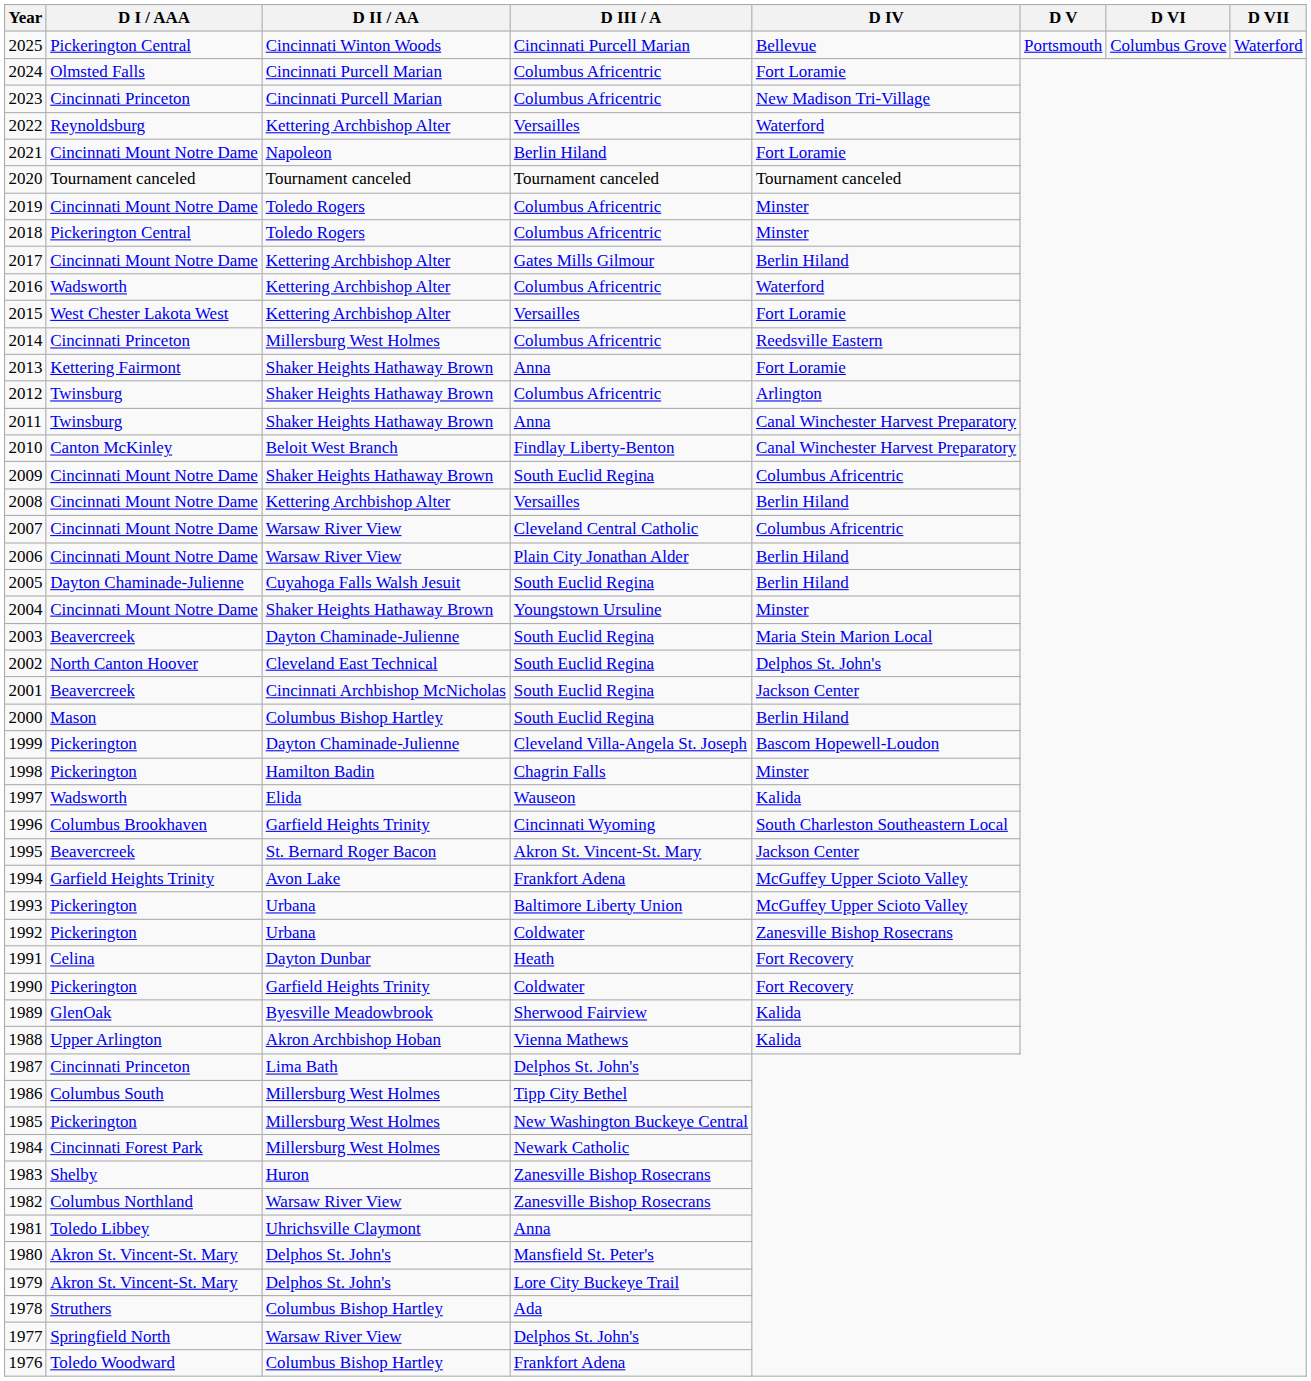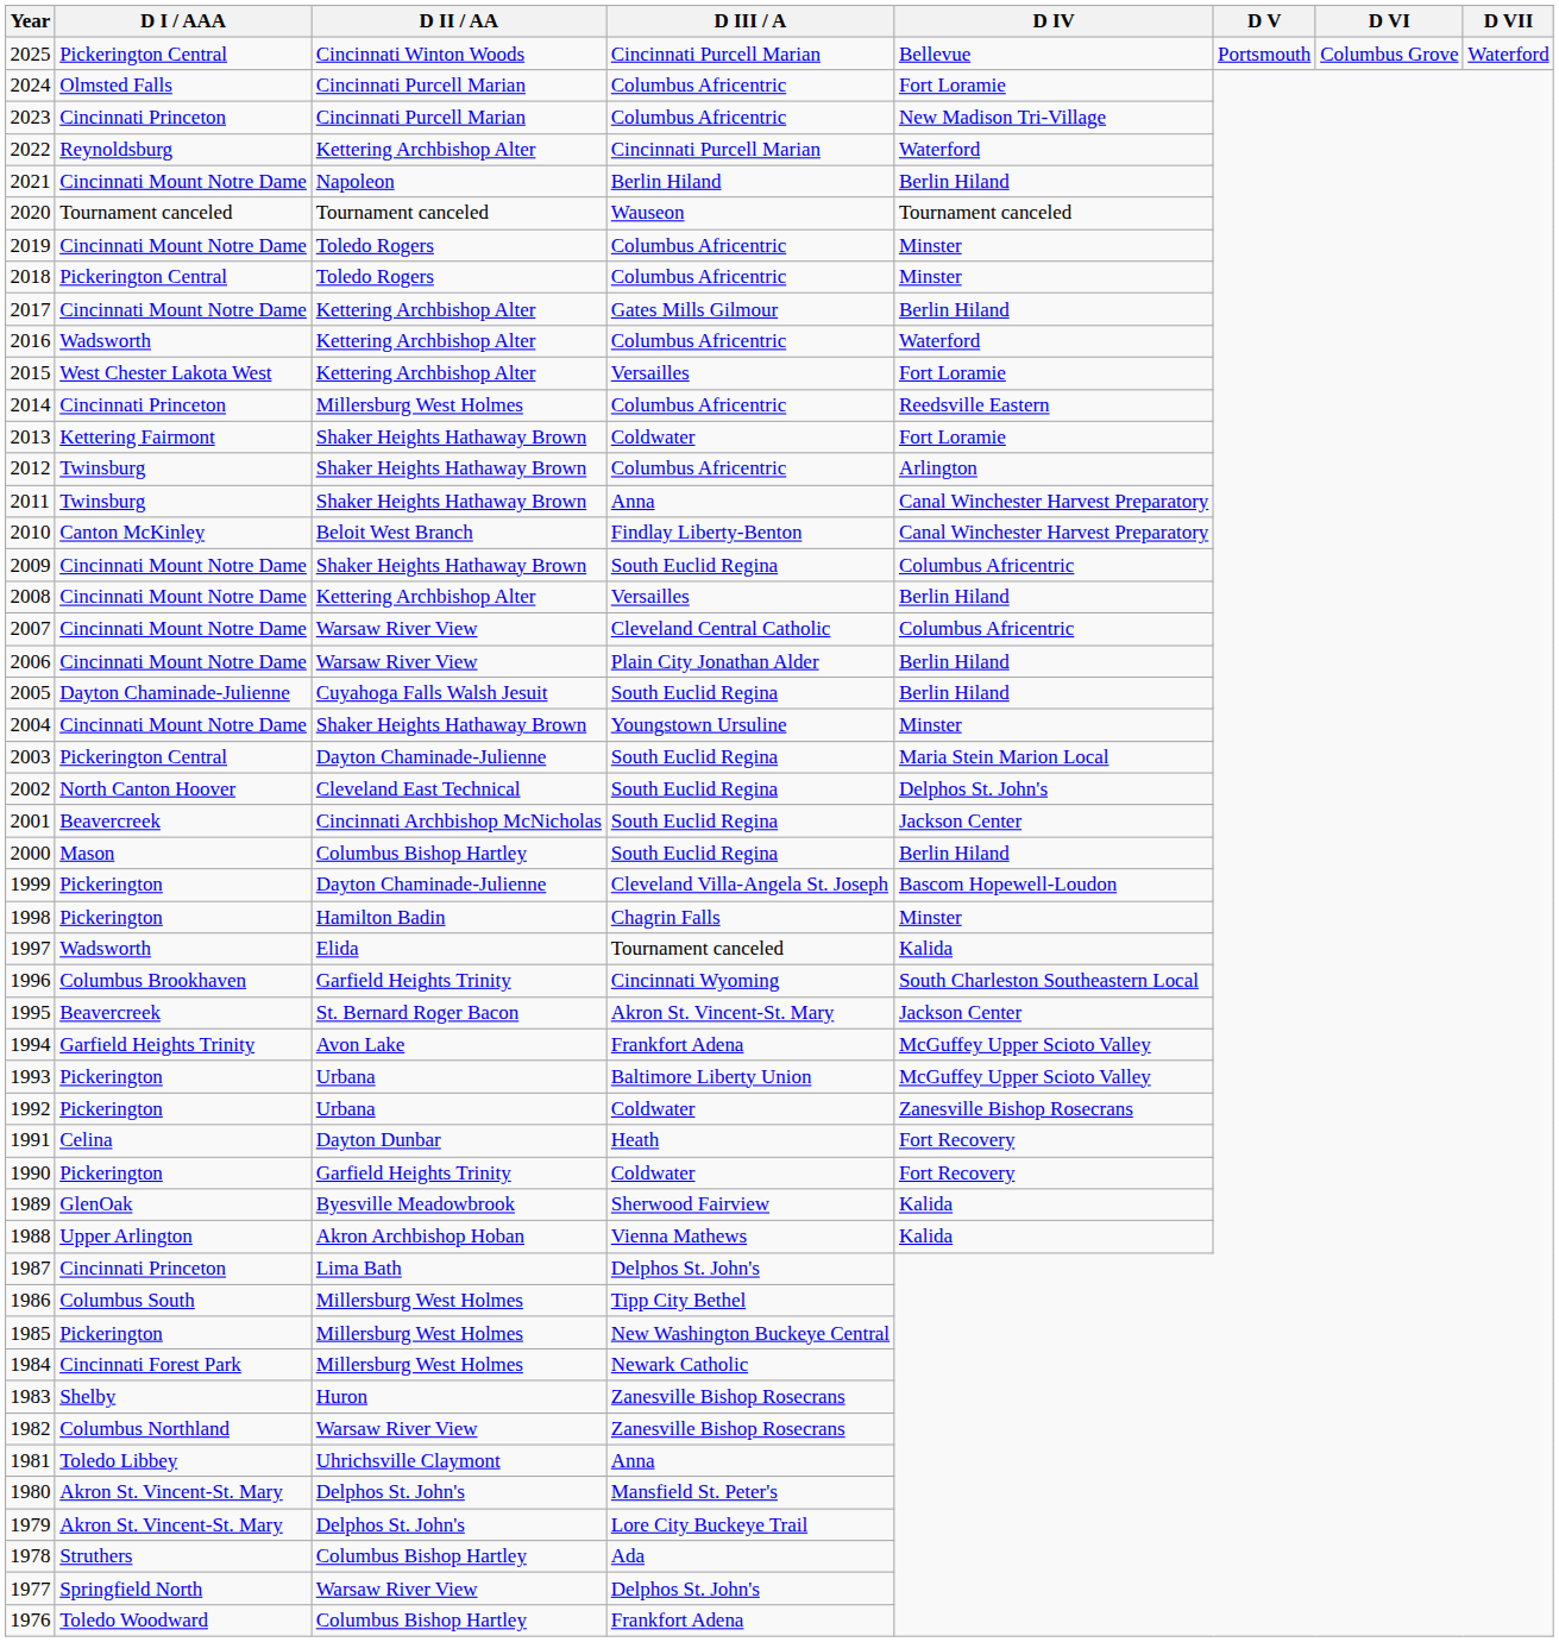2022 | D III / A: Versailles -> Cincinnati Purcell Marian
2021 | D IV: Fort Loramie -> Berlin Hiland
2020 | D III / A: Tournament canceled -> Wauseon
2013 | D III / A: Anna -> Coldwater
2003 | D I / AAA: Beavercreek -> Pickerington Central
1997 | D III / A: Wauseon -> Tournament canceled
